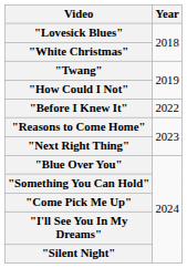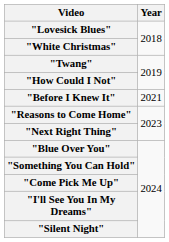"Before I Knew It" | Year: 2022 -> 2021
